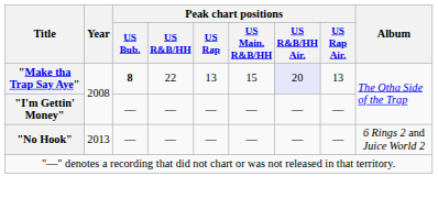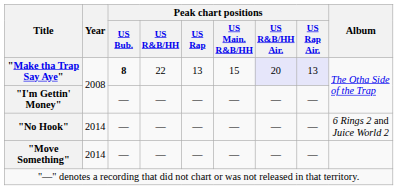"Make tha Trap Say Aye" | Peak chart positions / US Rap Air.: no background -> lavender background
"No Hook" | Year: 2013 -> 2014
+ row: "Move Something" | 2014 | — | — | — | — | — | —
